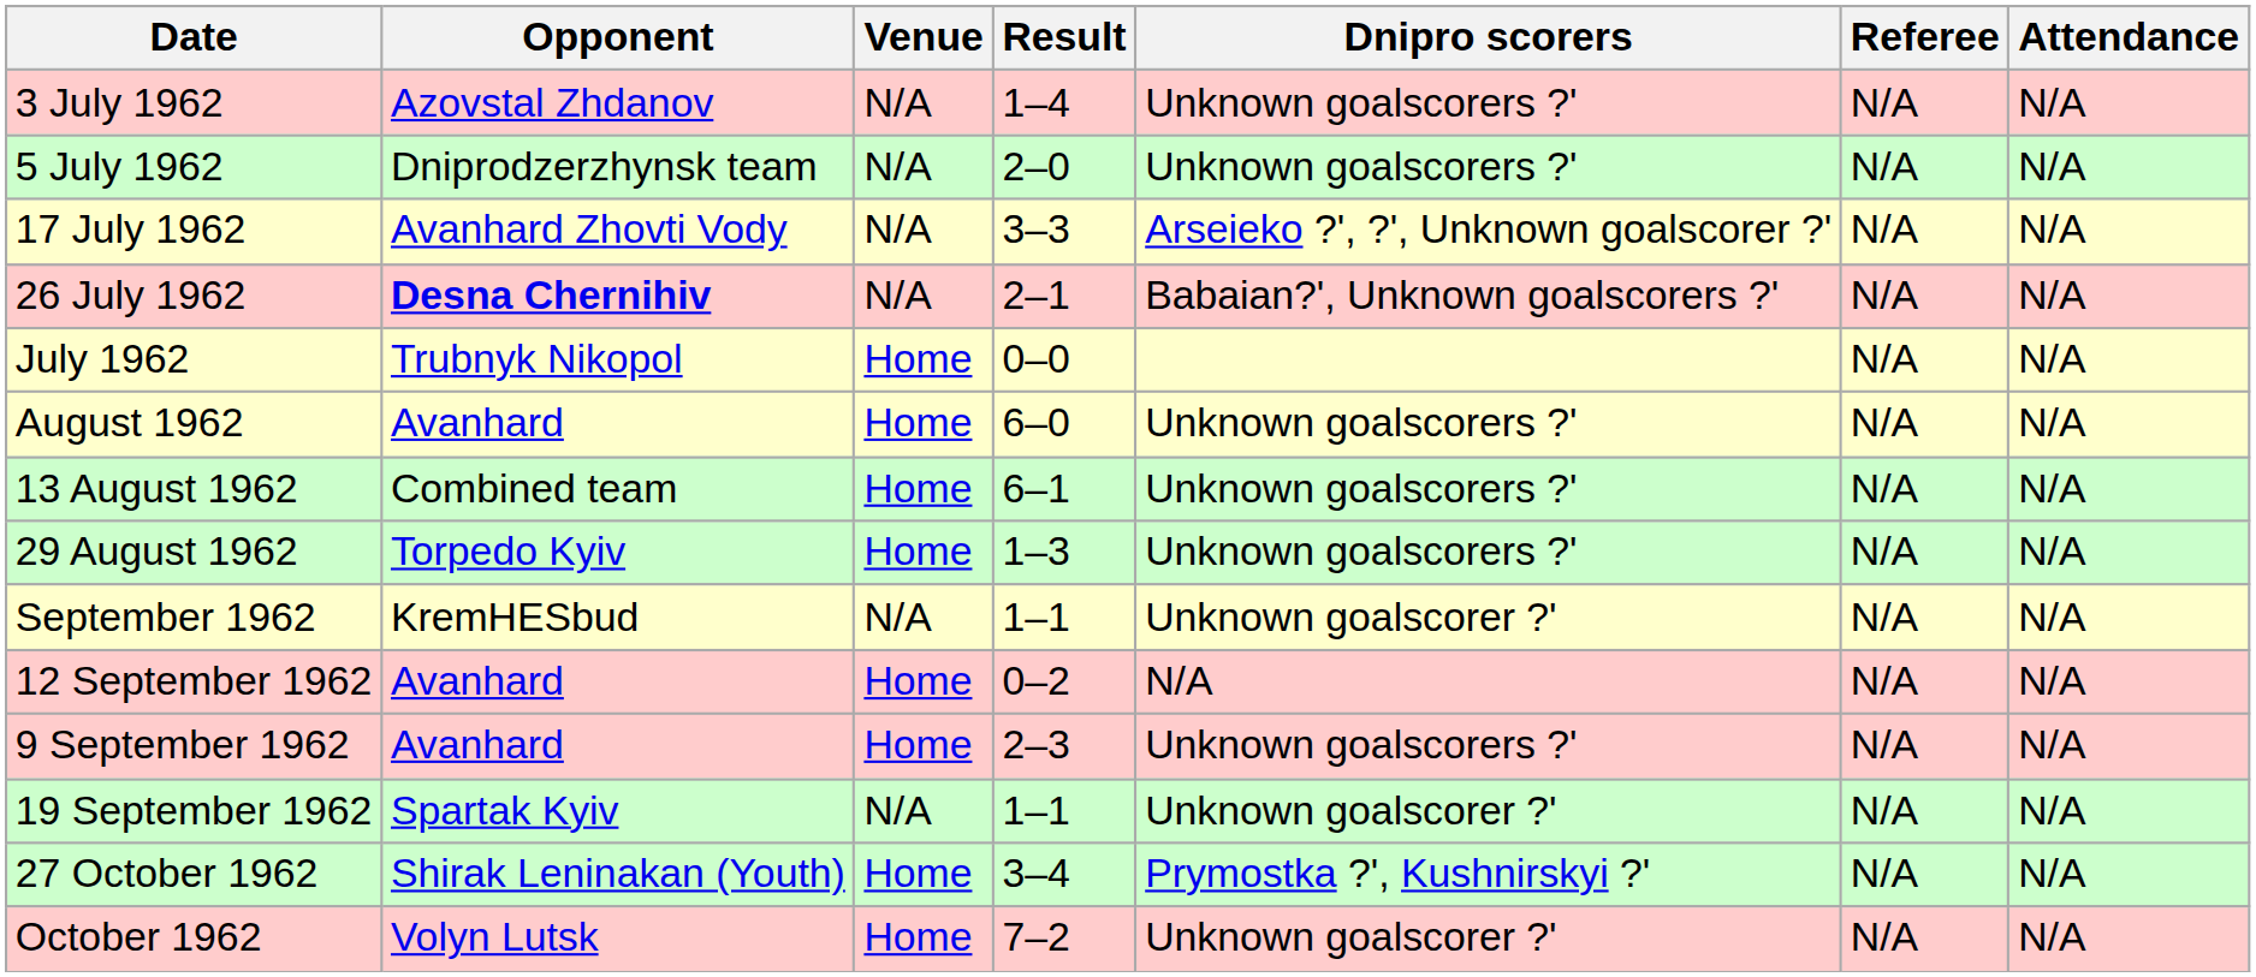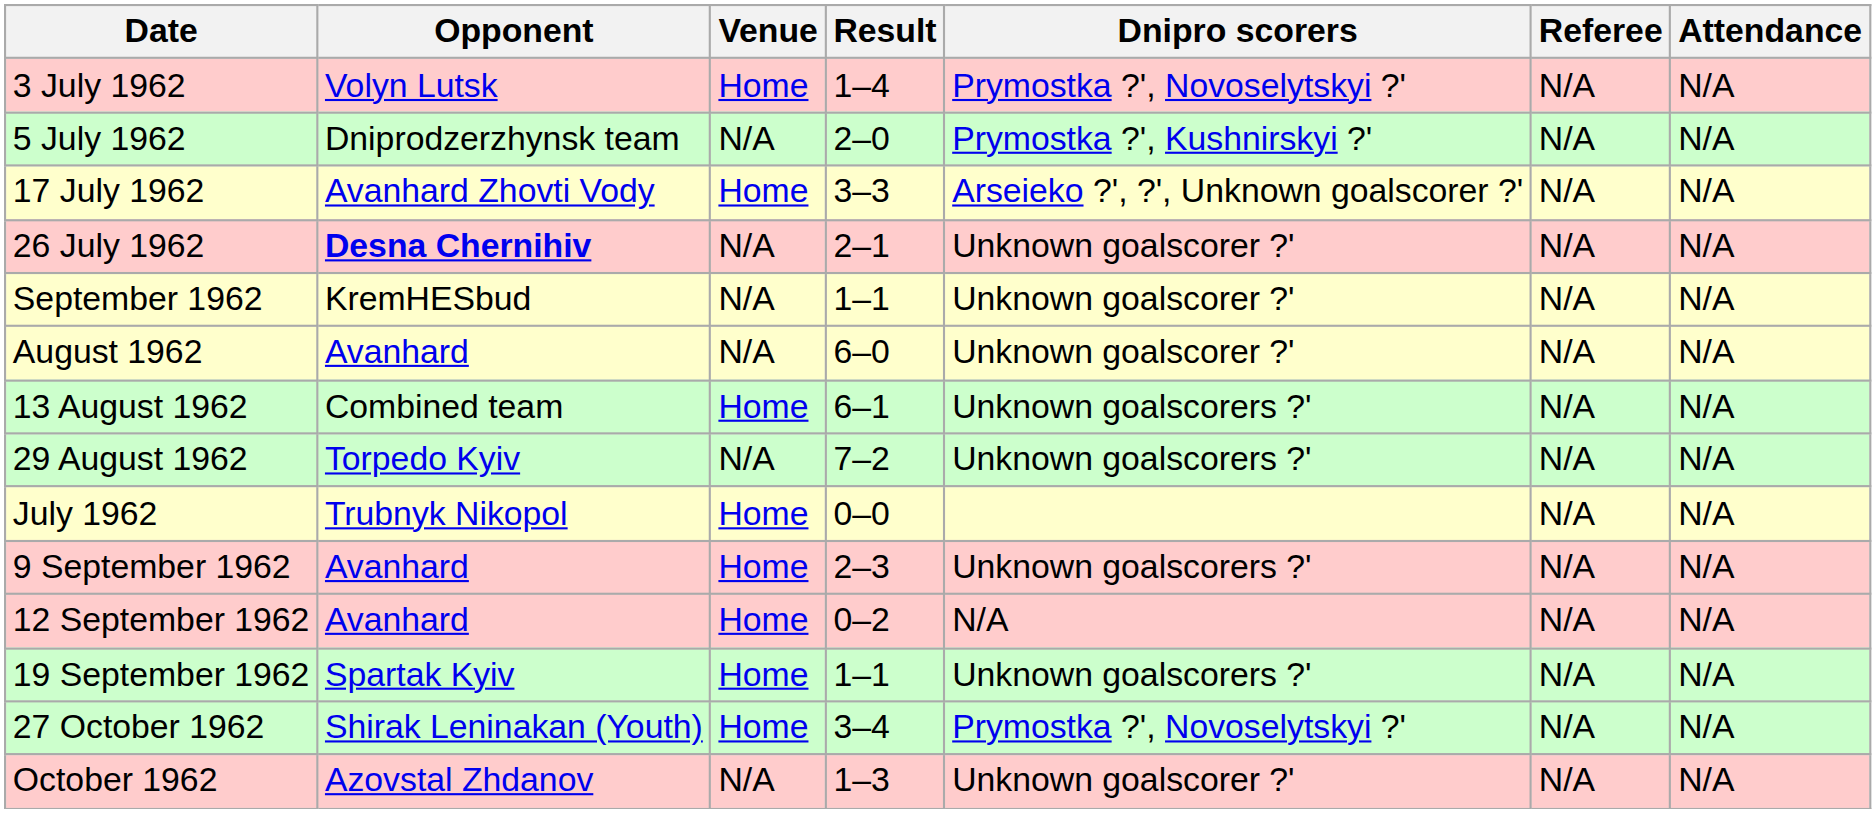3 July 1962 | Opponent: Azovstal Zhdanov -> Volyn Lutsk
3 July 1962 | Venue: N/A -> Home
3 July 1962 | Dnipro scorers: Unknown goalscorers ?' -> Prymostka ?', Novoselytskyi ?'
5 July 1962 | Dnipro scorers: Unknown goalscorers ?' -> Prymostka ?', Kushnirskyi ?'
17 July 1962 | Venue: N/A -> Home
26 July 1962 | Dnipro scorers: Babaian?', Unknown goalscorers ?' -> Unknown goalscorer ?'
rows swapped: July 1962 <-> September 1962
August 1962 | Venue: Home -> N/A
August 1962 | Dnipro scorers: Unknown goalscorers ?' -> Unknown goalscorer ?'
29 August 1962 | Venue: Home -> N/A
29 August 1962 | Result: 1–3 -> 7–2
rows swapped: 9 September 1962 <-> 12 September 1962
19 September 1962 | Venue: N/A -> Home
19 September 1962 | Dnipro scorers: Unknown goalscorer ?' -> Unknown goalscorers ?'
27 October 1962 | Dnipro scorers: Prymostka ?', Kushnirskyi ?' -> Prymostka ?', Novoselytskyi ?'
October 1962 | Opponent: Volyn Lutsk -> Azovstal Zhdanov
October 1962 | Venue: Home -> N/A
October 1962 | Result: 7–2 -> 1–3
